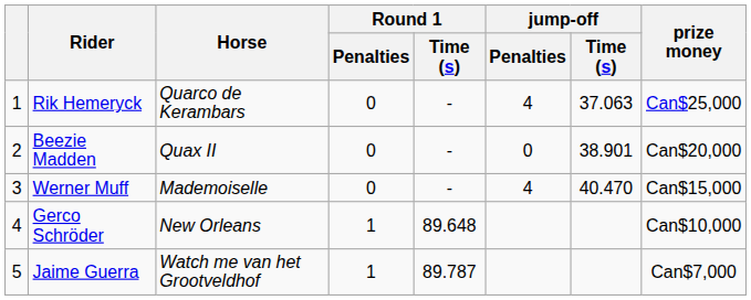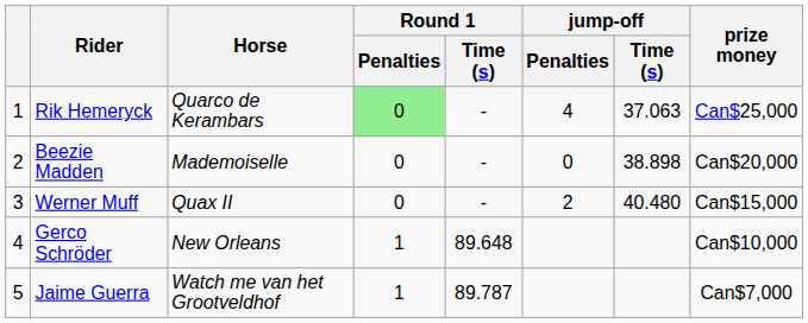Rik Hemeryck | Round 1 / Penalties: no background -> lightgreen background
Beezie Madden | Horse: Quax II -> Mademoiselle
Beezie Madden | jump-off / Time (s): 38.901 -> 38.898
Werner Muff | Horse: Mademoiselle -> Quax II
Werner Muff | jump-off / Penalties: 4 -> 2
Werner Muff | jump-off / Time (s): 40.470 -> 40.480
